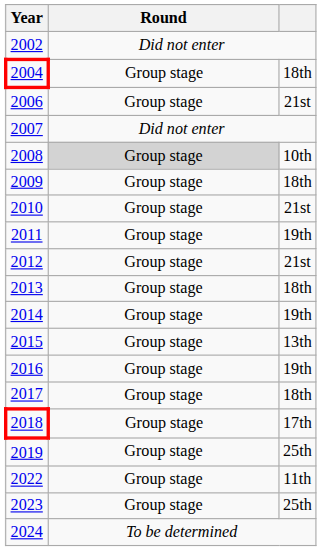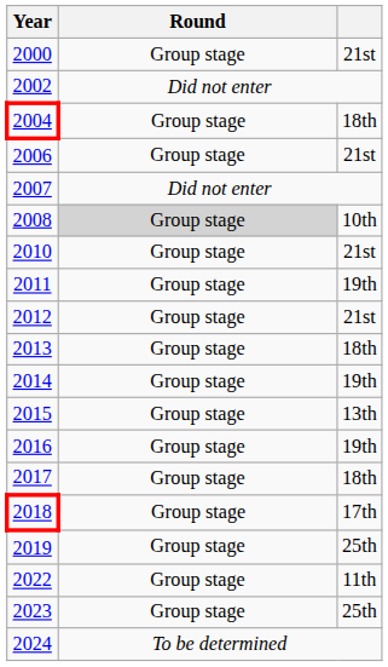+ row: 2000 | Group stage | 21st
- row: 2009 | Group stage | 18th
